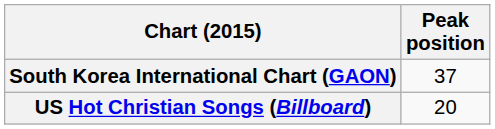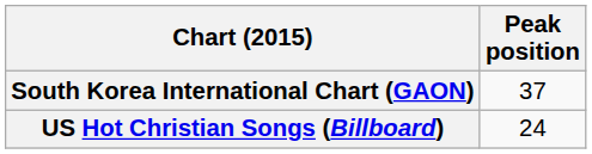US Hot Christian Songs (Billboard) | Peak position: 20 -> 24
